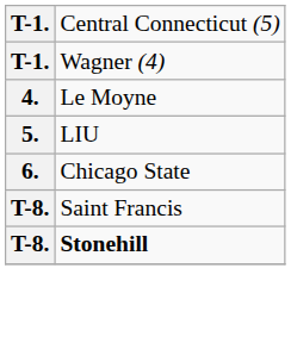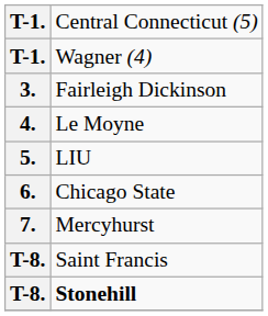+ row: 3. | Fairleigh Dickinson
+ row: 7. | Mercyhurst
